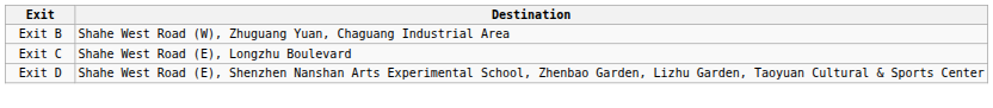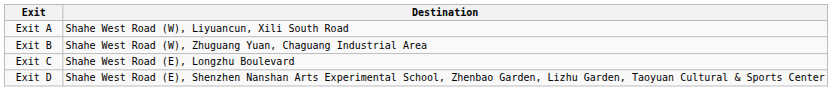+ row: Exit A | Shahe West Road (W), Liyuancun, Xili South Road
